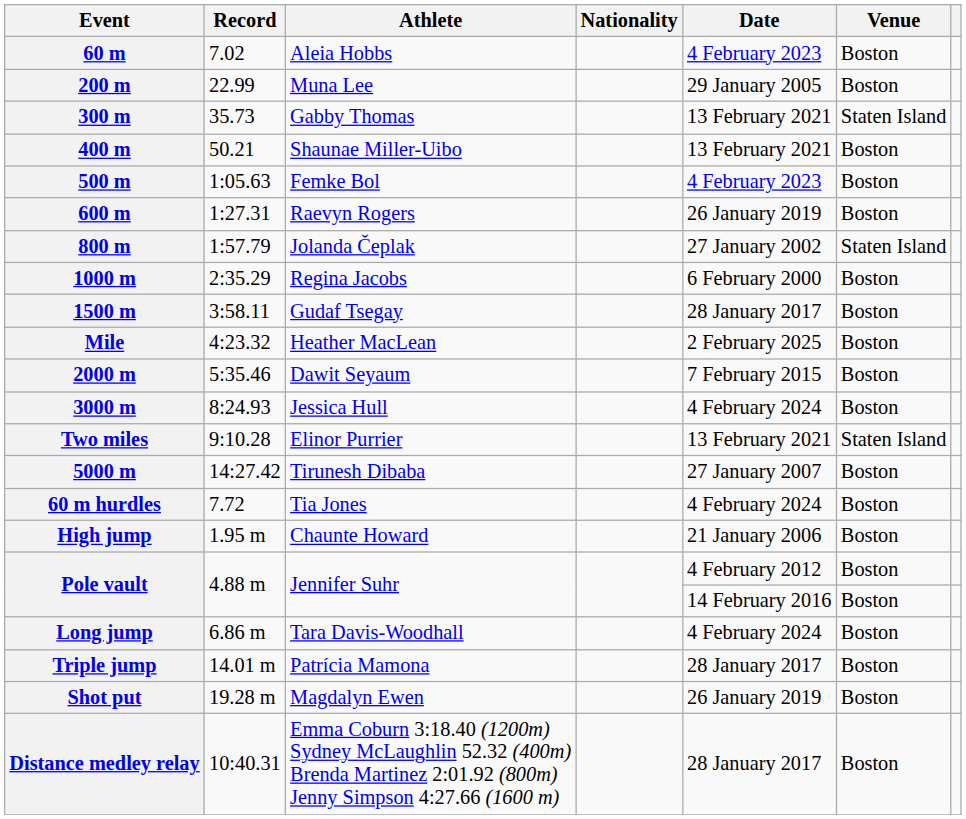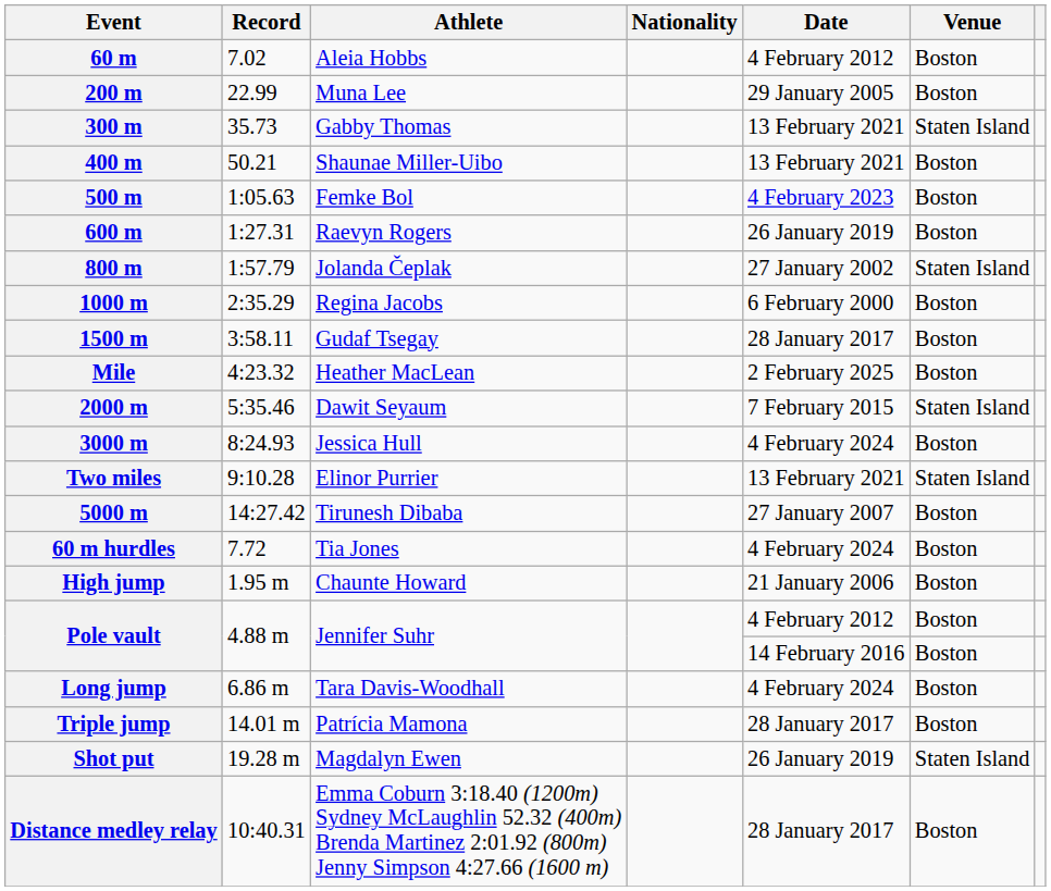60 m | Date: 4 February 2023 -> 4 February 2012
2000 m | Venue: Boston -> Staten Island
Shot put | Venue: Boston -> Staten Island
